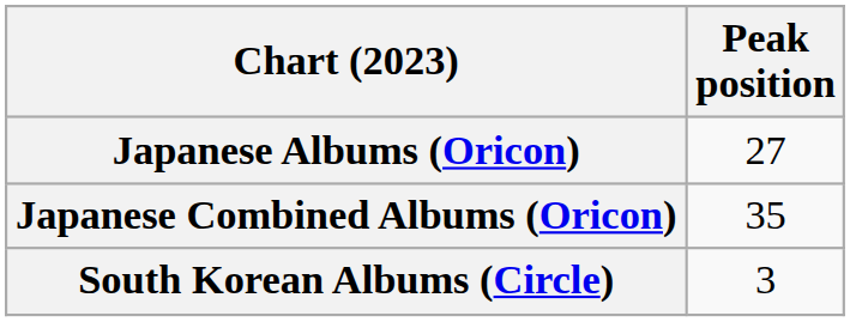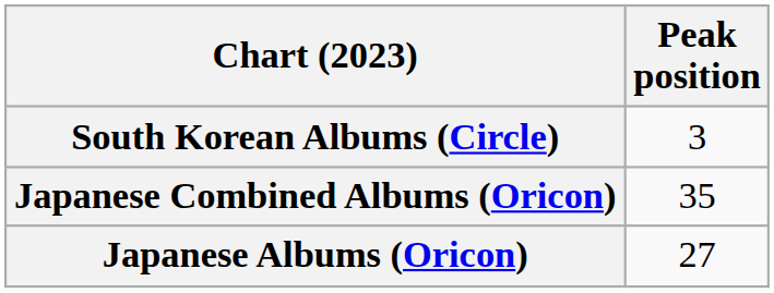rows swapped: Japanese Albums (Oricon) <-> South Korean Albums (Circle)
